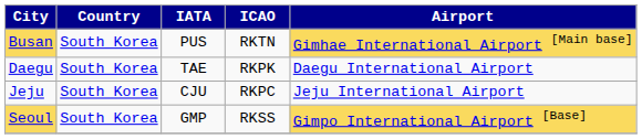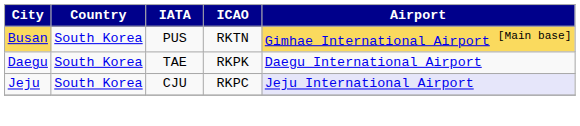Jeju | Airport: no background -> lavender background
- row: Seoul | South Korea | GMP | RKSS | Gimpo International Airport [Base]
